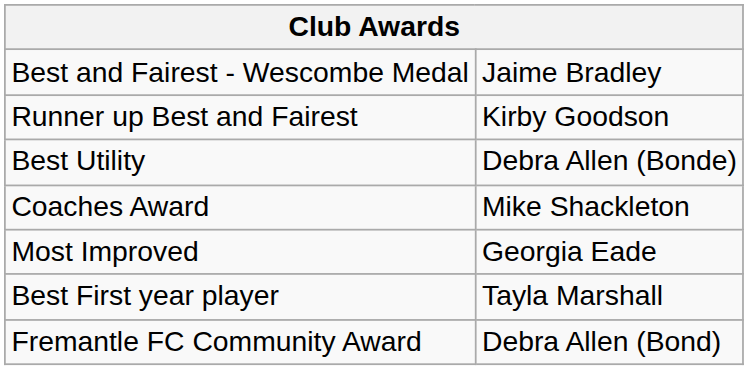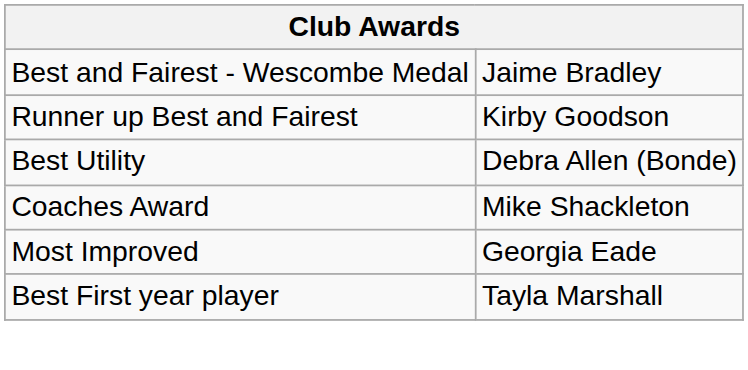- row: Fremantle FC Community Award | Debra Allen (Bond)
